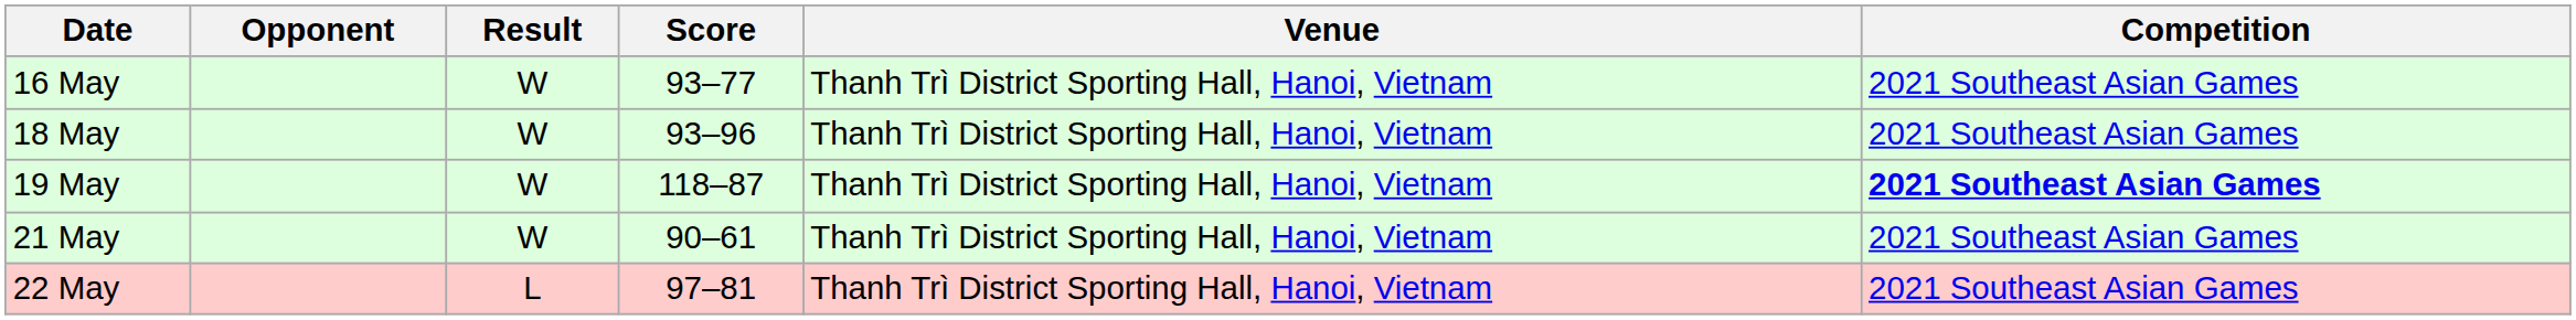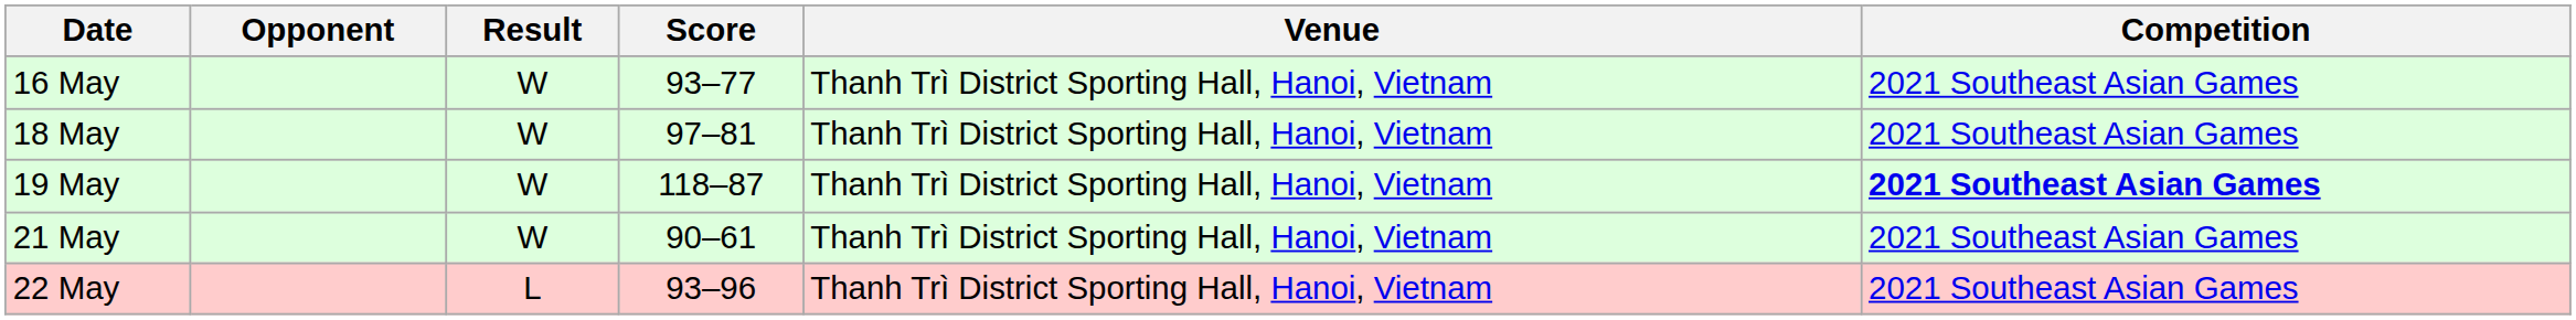18 May | Score: 93–96 -> 97–81
22 May | Score: 97–81 -> 93–96
